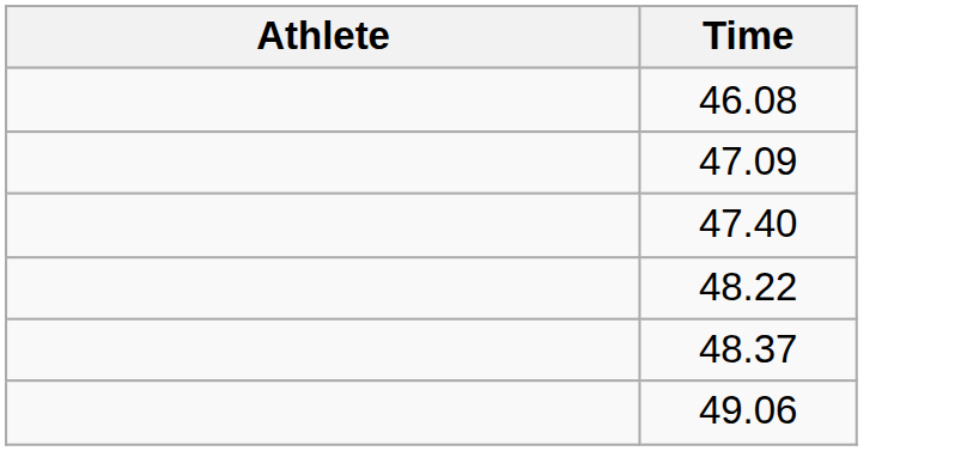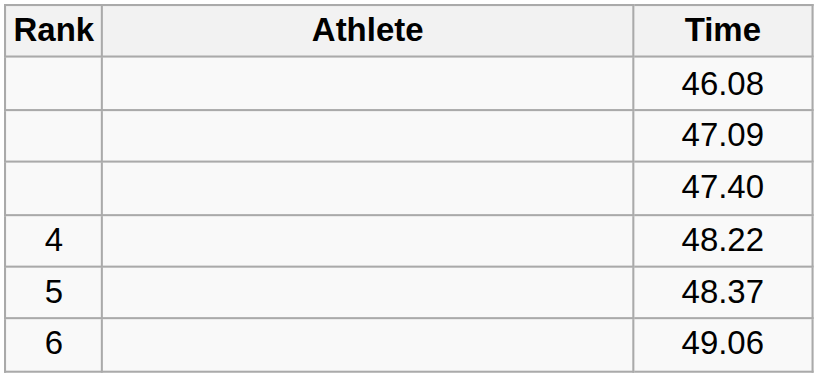+ column: Rank | 4 | 5 | 6
